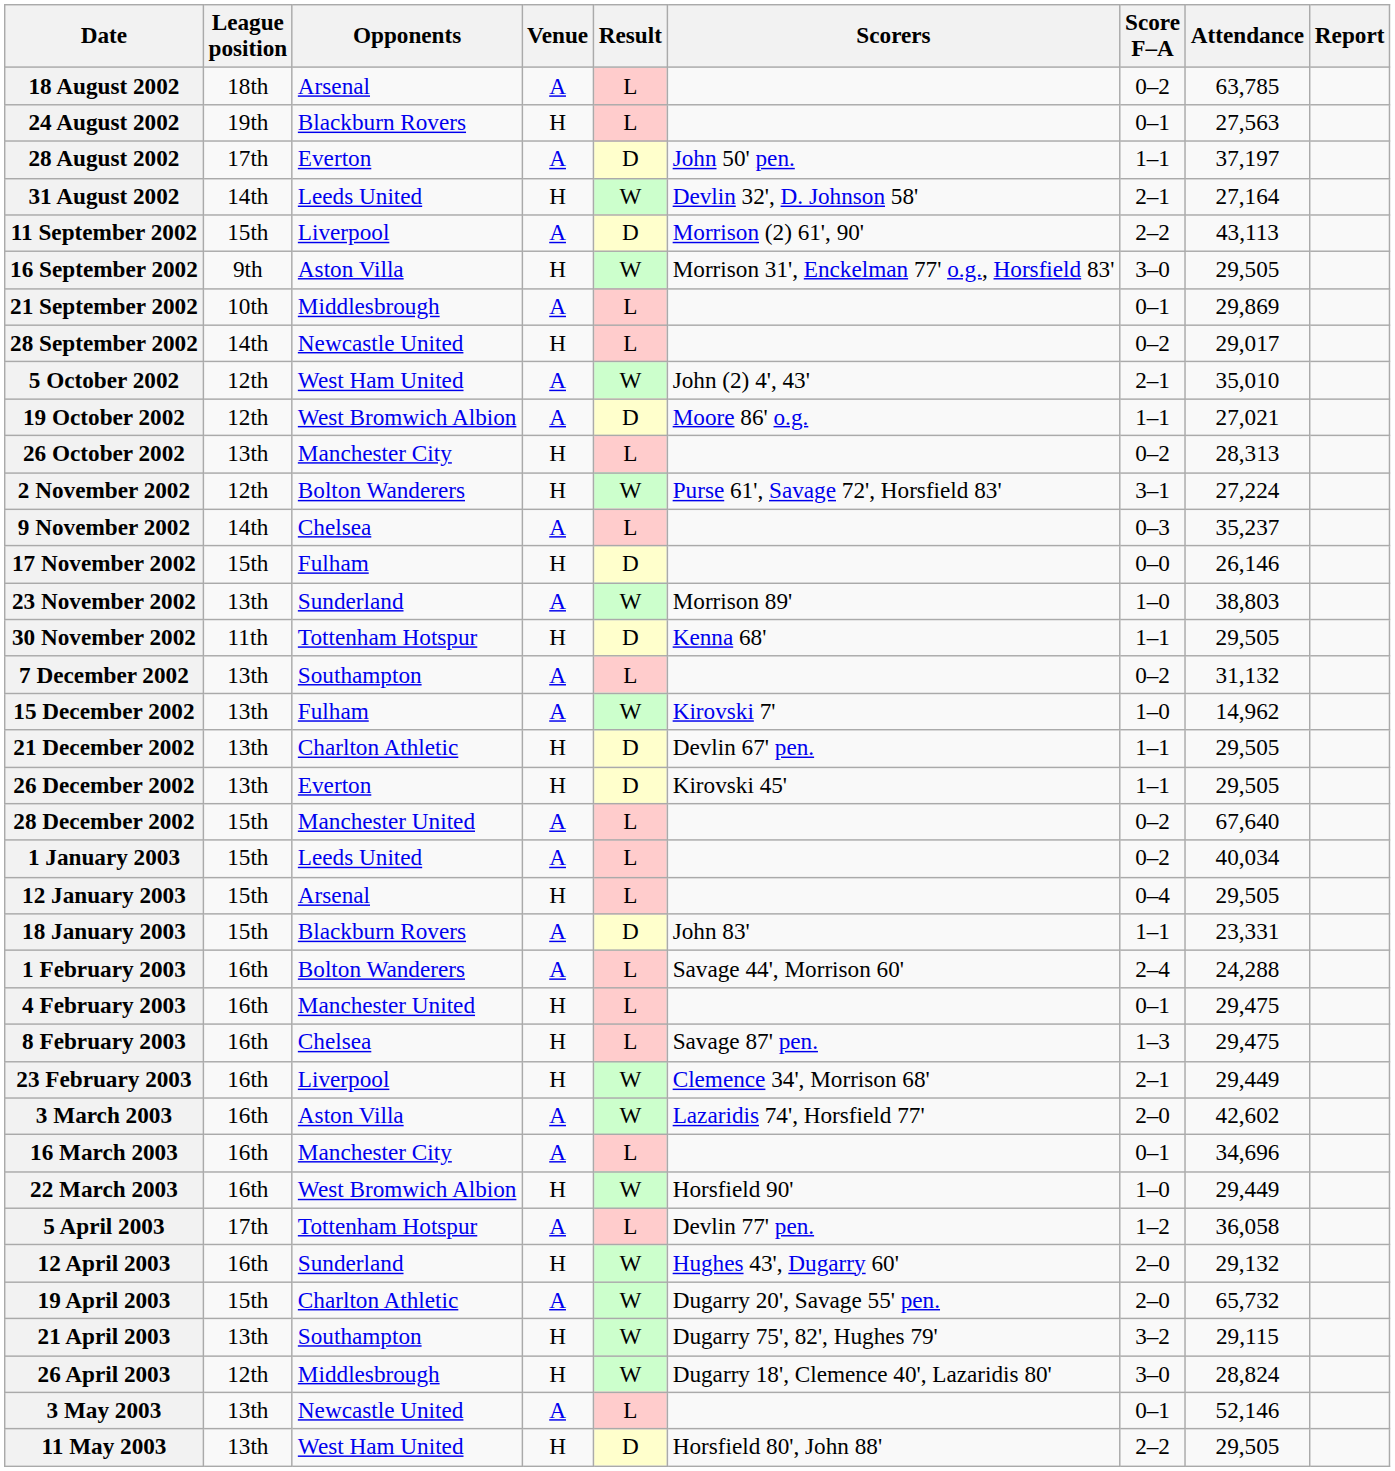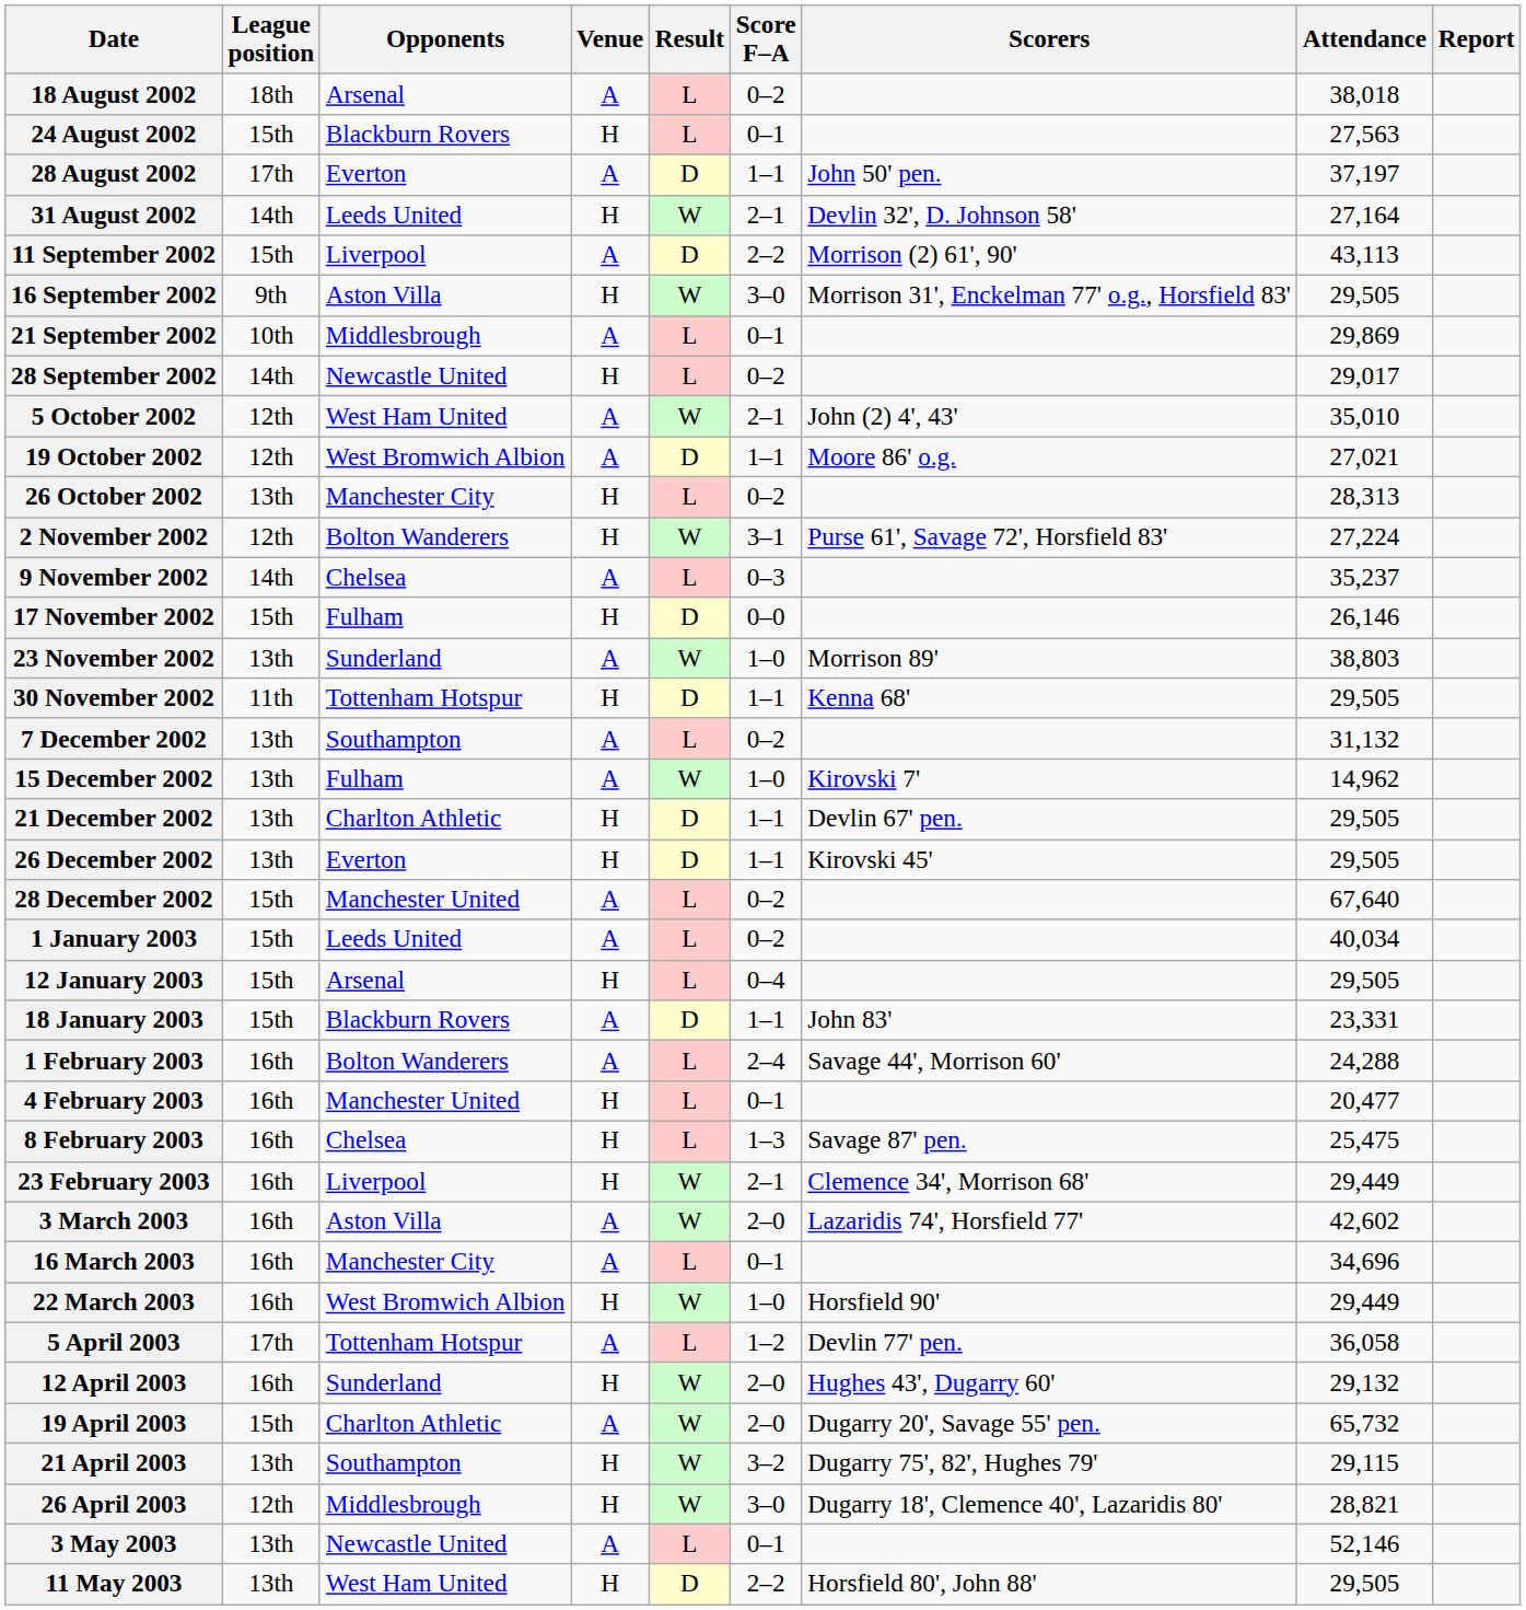columns swapped: Score F–A <-> Scorers
18 August 2002 | Attendance: 63,785 -> 38,018
24 August 2002 | League position: 19th -> 15th
4 February 2003 | Attendance: 29,475 -> 20,477
8 February 2003 | Attendance: 29,475 -> 25,475
26 April 2003 | Attendance: 28,824 -> 28,821
